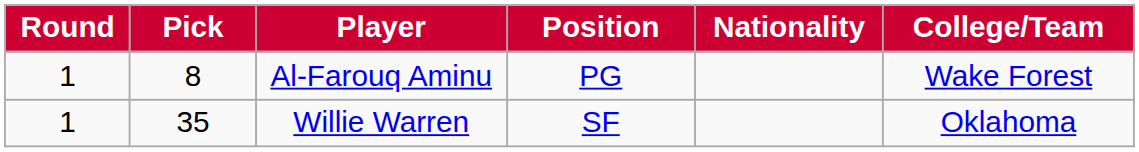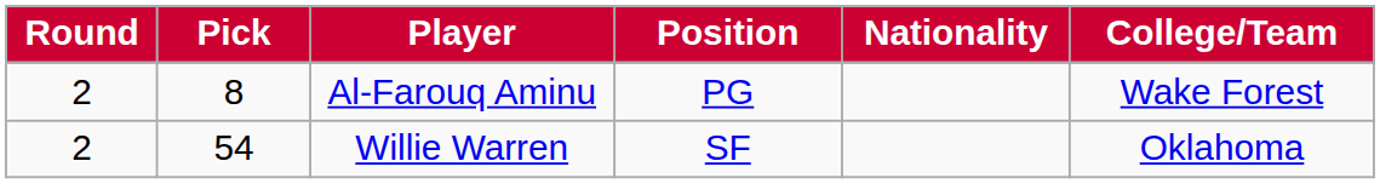Al-Farouq Aminu | Round: 1 -> 2
Willie Warren | Round: 1 -> 2
Willie Warren | Pick: 35 -> 54
